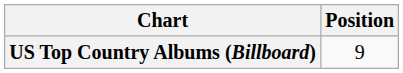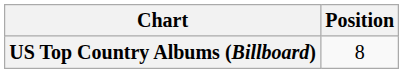US Top Country Albums (Billboard) | Position: 9 -> 8
